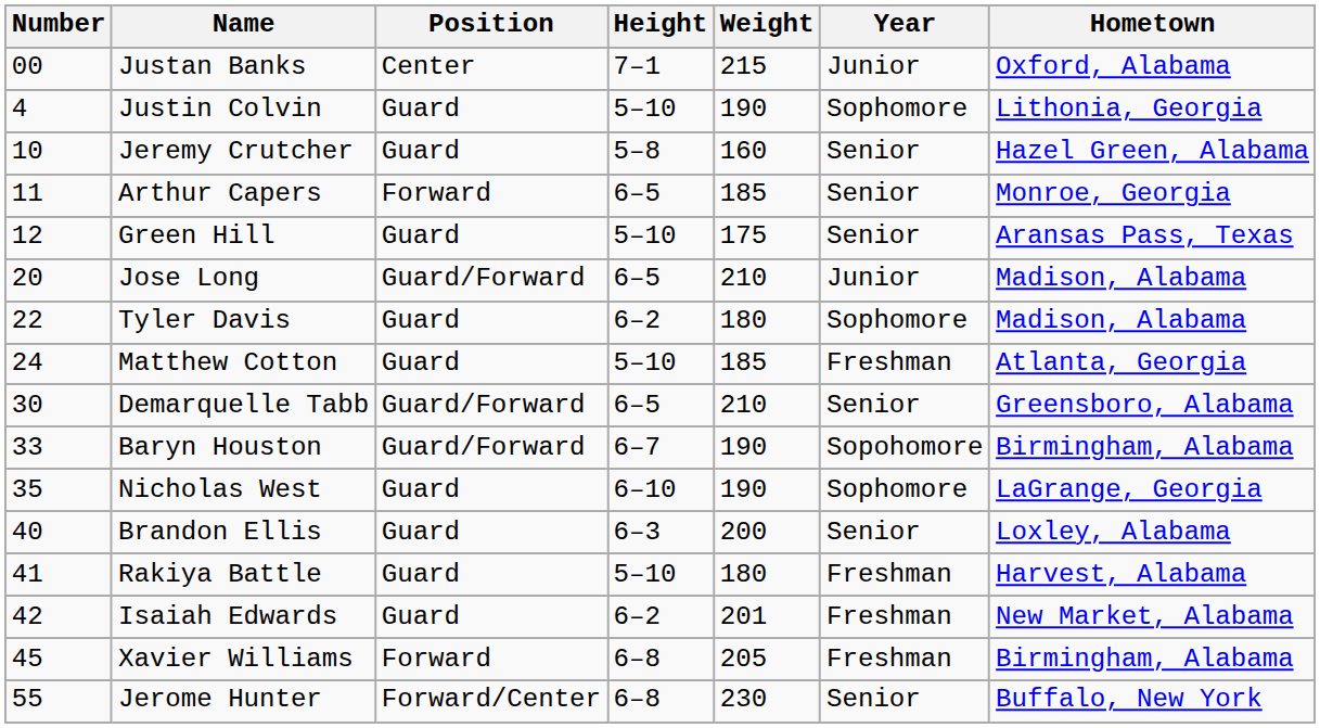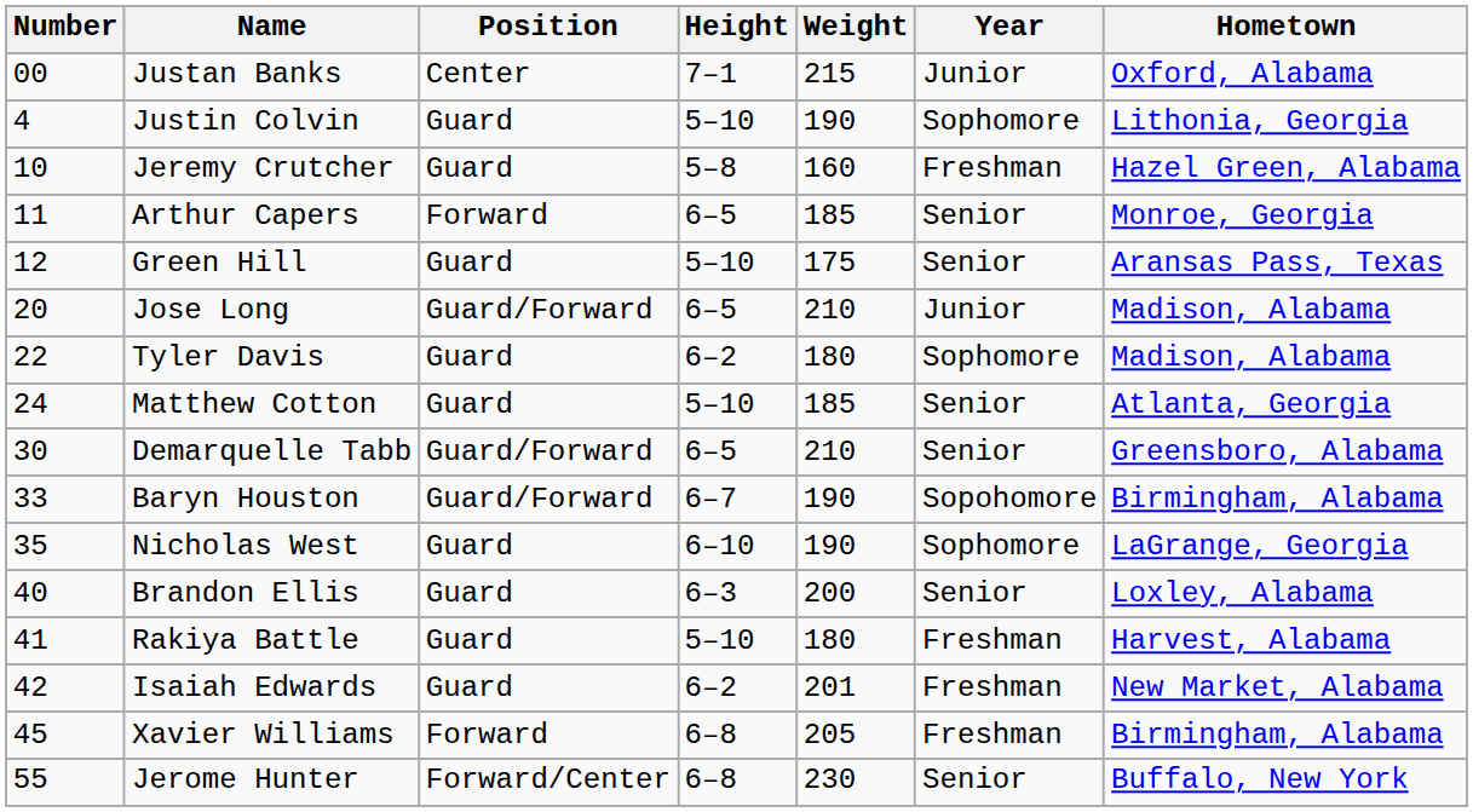Jeremy Crutcher | Year: Senior -> Freshman
Matthew Cotton | Year: Freshman -> Senior
